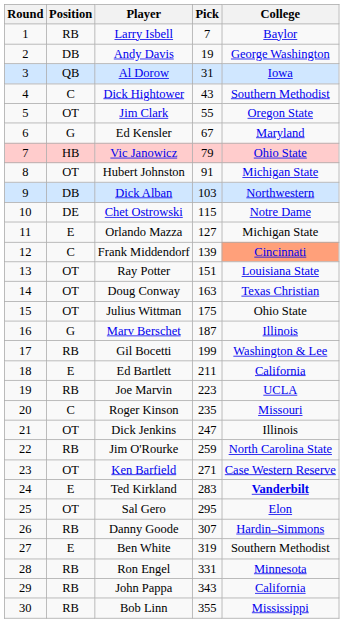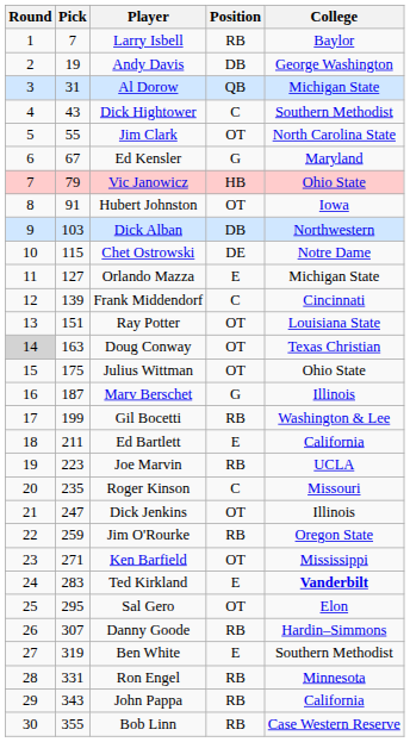columns swapped: Pick <-> Position
Al Dorow | College: Iowa -> Michigan State
Jim Clark | College: Oregon State -> North Carolina State
Hubert Johnston | College: Michigan State -> Iowa
Frank Middendorf | College: lightsalmon background -> no background
Doug Conway | Round: no background -> lightgrey background
Jim O'Rourke | College: North Carolina State -> Oregon State
Ken Barfield | College: Case Western Reserve -> Mississippi
Bob Linn | College: Mississippi -> Case Western Reserve
